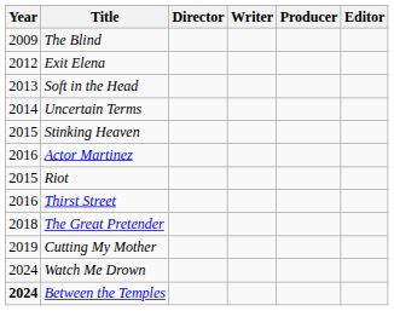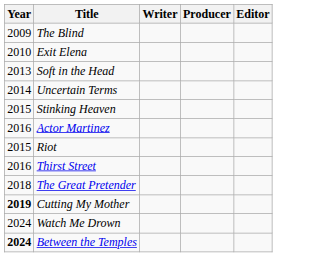- column: Director
Exit Elena | Year: 2012 -> 2010
Cutting My Mother | Year: normal -> bold
